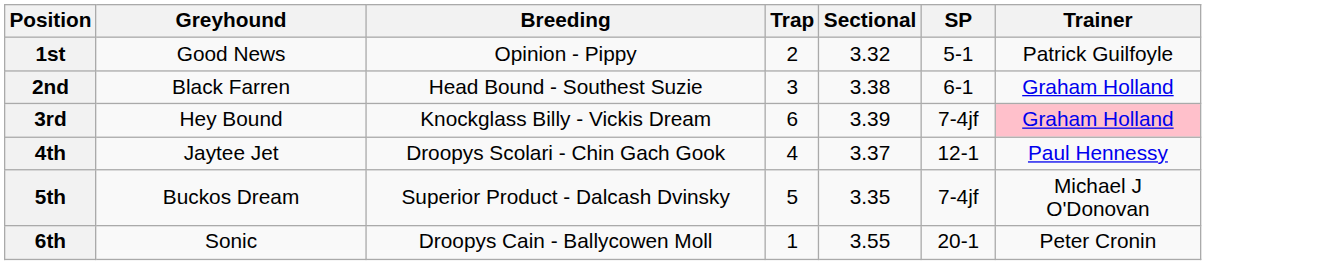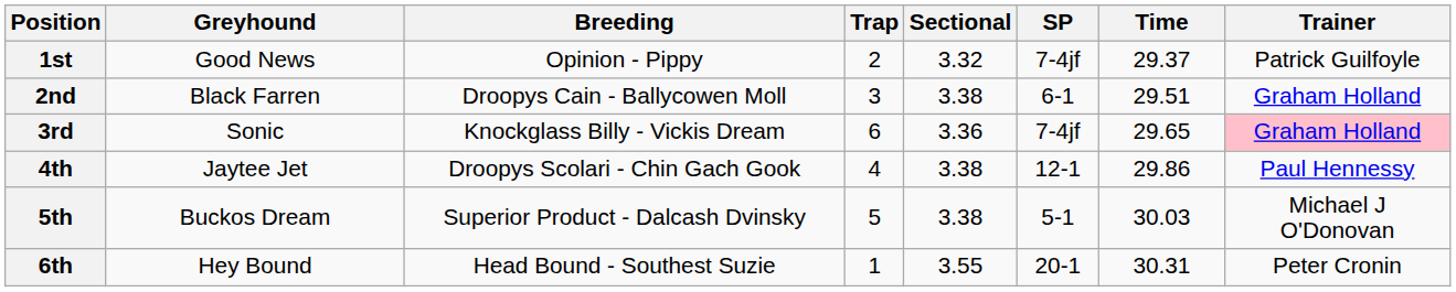+ column: Time | 29.37 | 29.51 | 29.65 | 29.86 | 30.03 | 30.31
1st | SP: 5-1 -> 7-4jf
2nd | Breeding: Head Bound - Southest Suzie -> Droopys Cain - Ballycowen Moll
3rd | Greyhound: Hey Bound -> Sonic
3rd | Sectional: 3.39 -> 3.36
4th | Sectional: 3.37 -> 3.38
5th | Sectional: 3.35 -> 3.38
5th | SP: 7-4jf -> 5-1
6th | Greyhound: Sonic -> Hey Bound
6th | Breeding: Droopys Cain - Ballycowen Moll -> Head Bound - Southest Suzie
